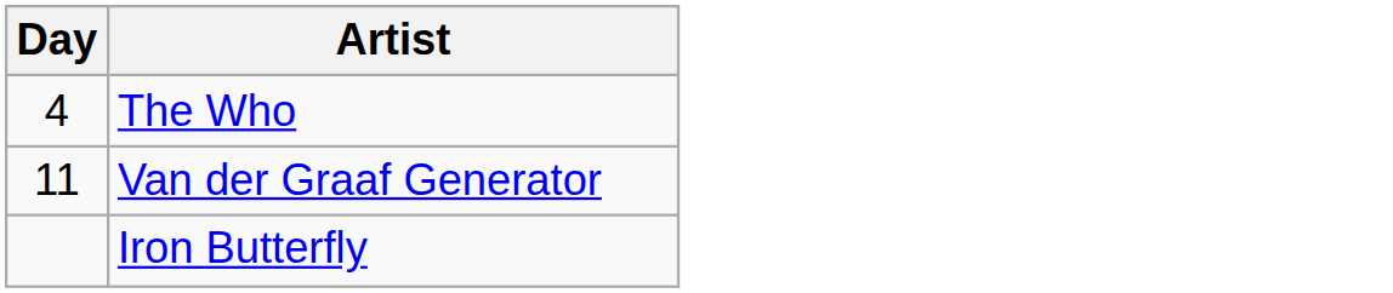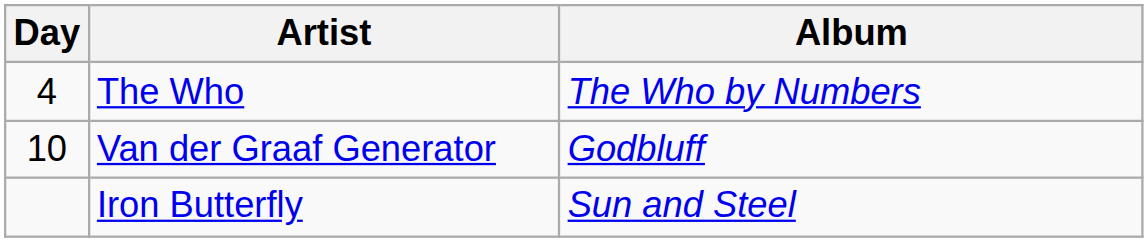+ column: Album | The Who by Numbers | Godbluff | Sun and Steel
Van der Graaf Generator | Day: 11 -> 10
